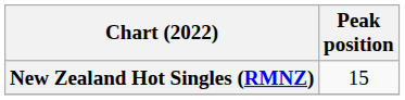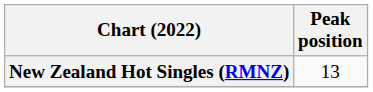New Zealand Hot Singles (RMNZ) | Peak position: 15 -> 13
